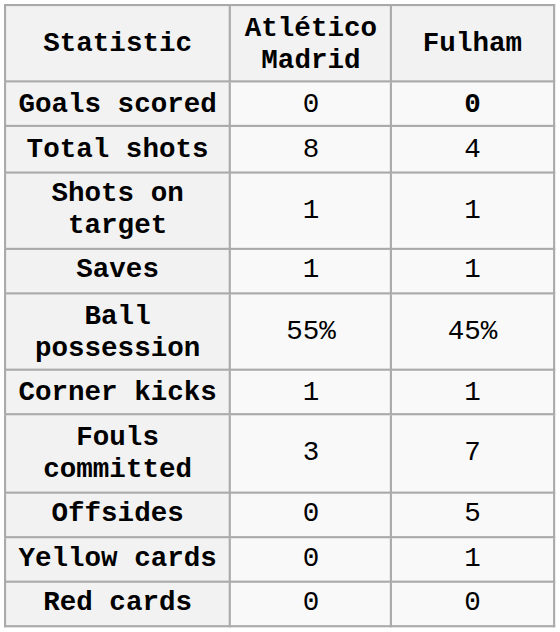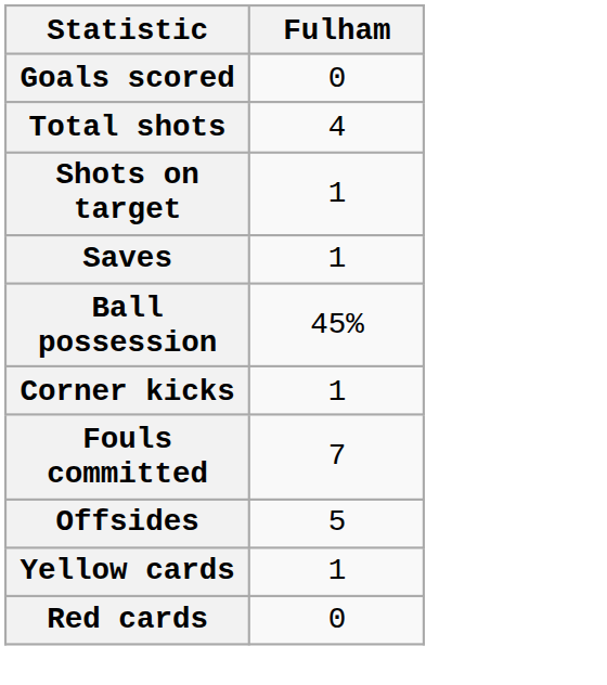- column: Atlético Madrid | 0 | 8 | 1 | 1 | 55% | 1 | 3 | 0 | 0 | 0
Goals scored | Fulham: bold -> normal
